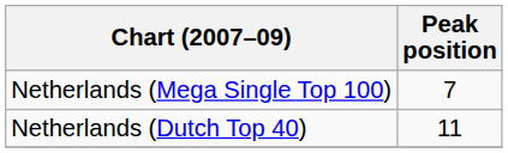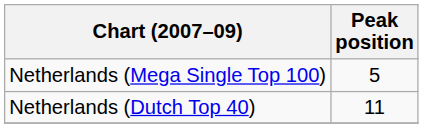Netherlands (Mega Single Top 100) | Peak position: 7 -> 5
